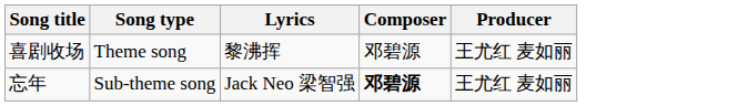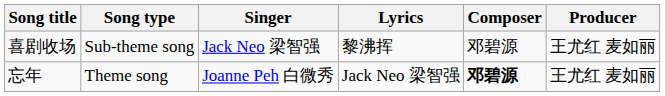+ column: Singer | Jack Neo 梁智强 | Joanne Peh 白微秀
喜剧收场 | Song type: Theme song -> Sub-theme song
忘年 | Song type: Sub-theme song -> Theme song
